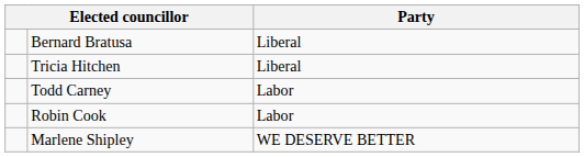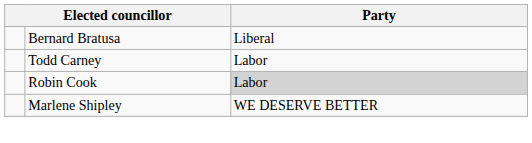- row: Tricia Hitchen | Liberal
Robin Cook | Party: no background -> lightgrey background
